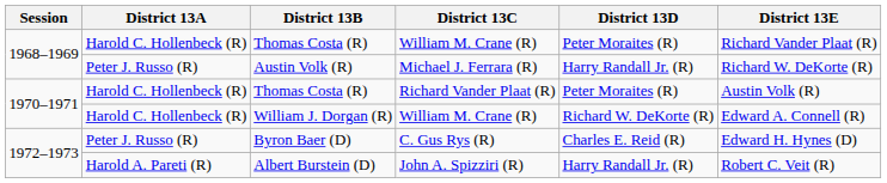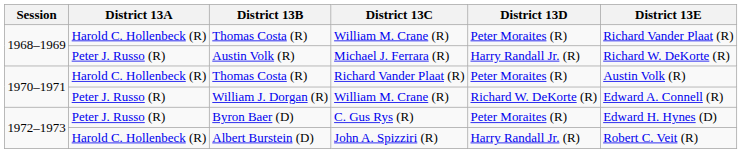William J. Dorgan (R) | District 13A: Harold C. Hollenbeck (R) -> Peter J. Russo (R)
Byron Baer (D) | District 13D: Charles E. Reid (R) -> Peter Moraites (R)
Albert Burstein (D) | District 13A: Harold A. Pareti (R) -> Harold C. Hollenbeck (R)
